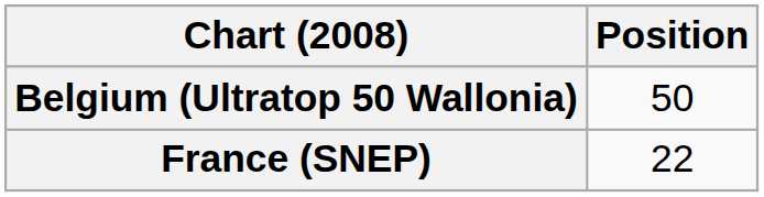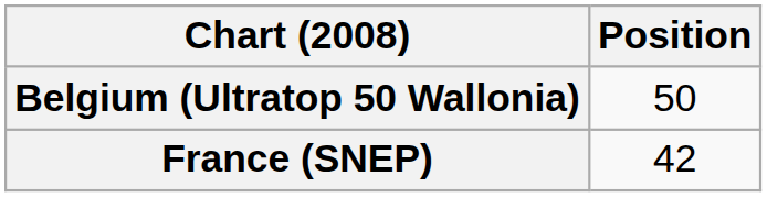France (SNEP) | Position: 22 -> 42
